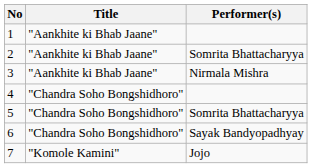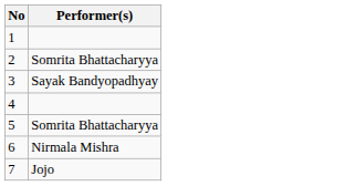- column: Title | "Aankhite ki Bhab Jaane" | "Aankhite ki Bhab Jaane" | "Aankhite ki Bhab Jaane" | "Chandra Soho Bongshidhoro" | "Chandra Soho Bongshidhoro" | "Chandra Soho Bongshidhoro" | "Komole Kamini"
3 | Performer(s): Nirmala Mishra -> Sayak Bandyopadhyay
6 | Performer(s): Sayak Bandyopadhyay -> Nirmala Mishra
